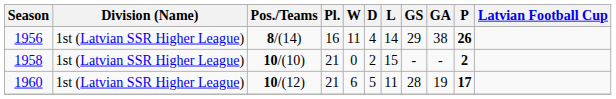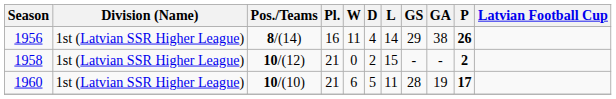1958 | Pos./Teams: 10/(10) -> 10/(12)
1960 | Pos./Teams: 10/(12) -> 10/(10)
